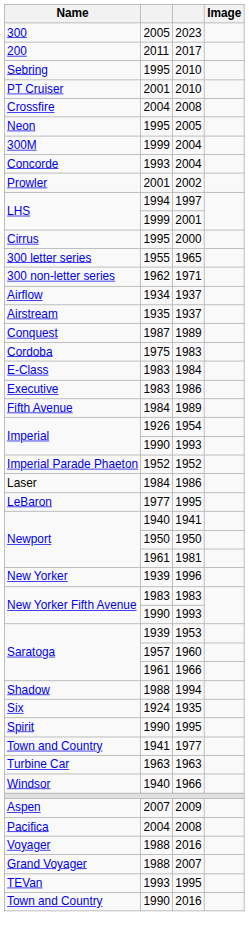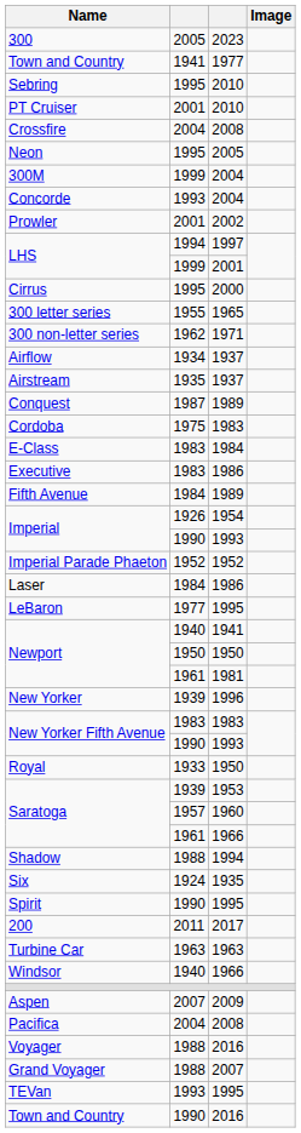rows swapped: 200 <-> Town and Country / 1977
+ row: Royal | 1933 | 1950
